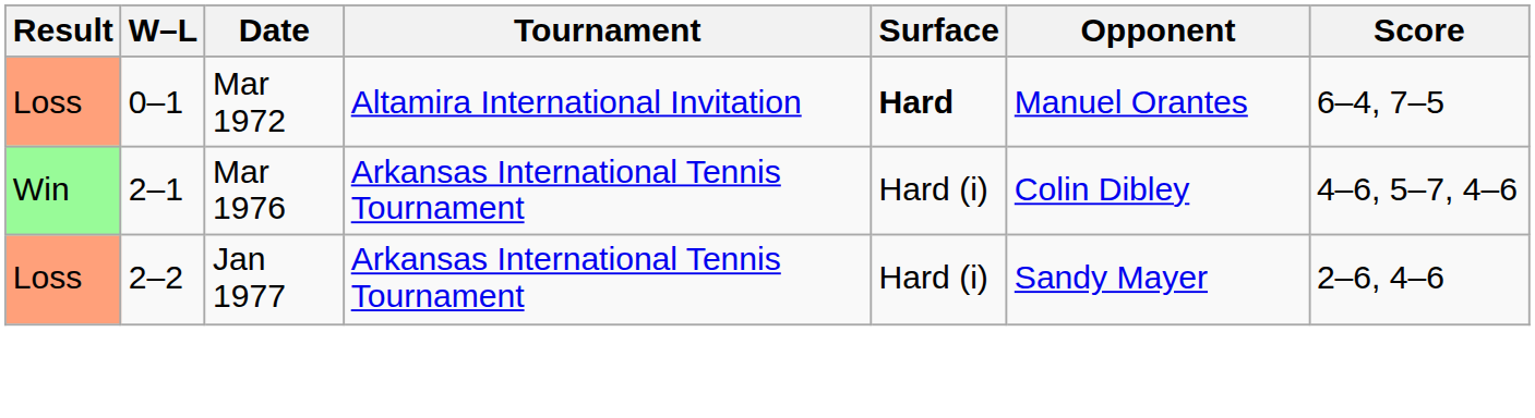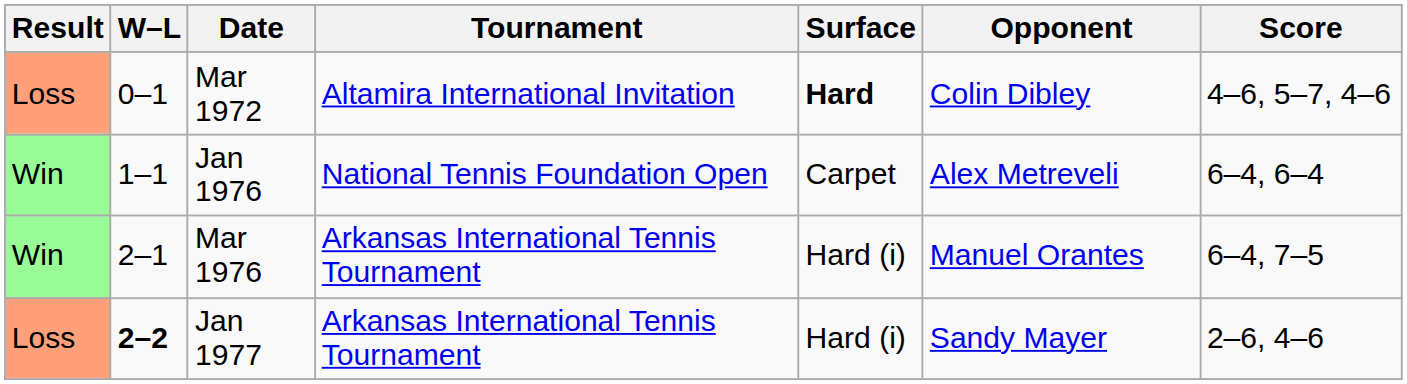Mar 1972 | Opponent: Manuel Orantes -> Colin Dibley
Mar 1972 | Score: 6–4, 7–5 -> 4–6, 5–7, 4–6
+ row: Win | 1–1 | Jan 1976 | National Tennis Foundation Open | Carpet | Alex Metreveli | 6–4, 6–4
Mar 1976 | Opponent: Colin Dibley -> Manuel Orantes
Mar 1976 | Score: 4–6, 5–7, 4–6 -> 6–4, 7–5
Jan 1977 | W–L: normal -> bold
